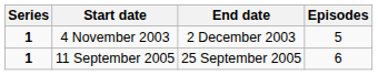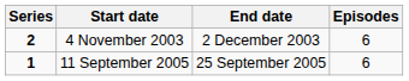4 November 2003 | Series: 1 -> 2
4 November 2003 | Episodes: 5 -> 6
